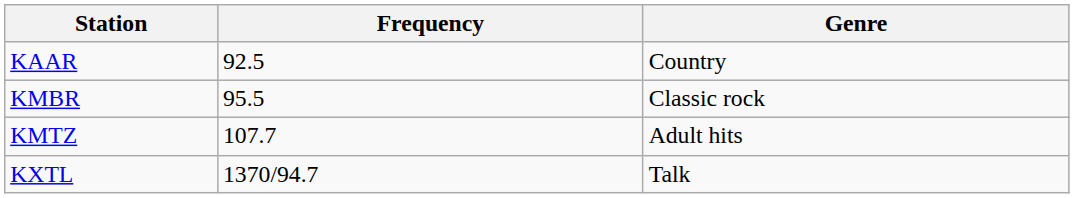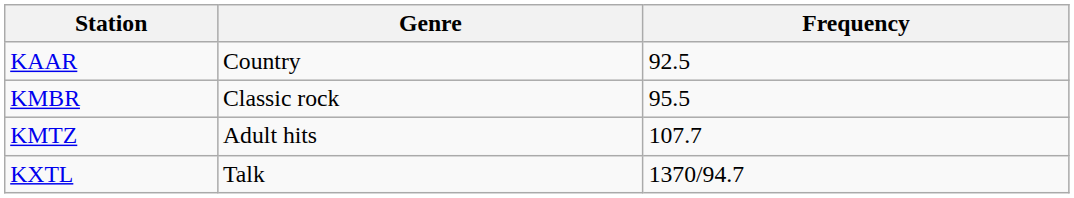columns swapped: Frequency <-> Genre
